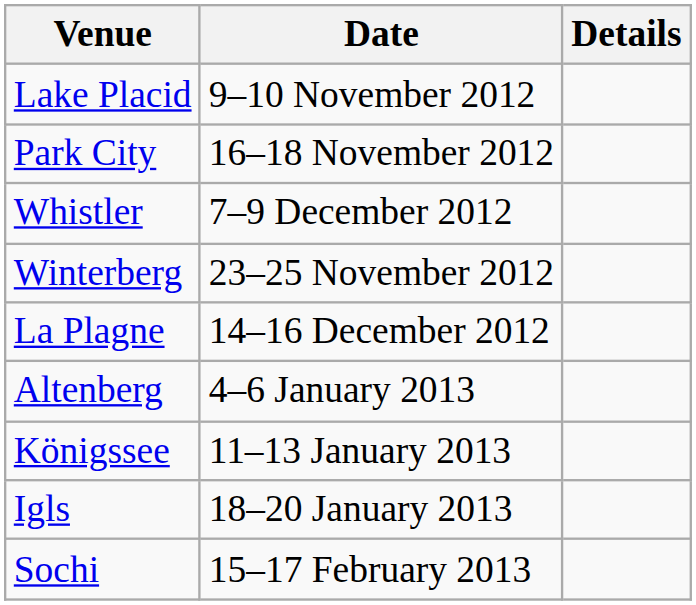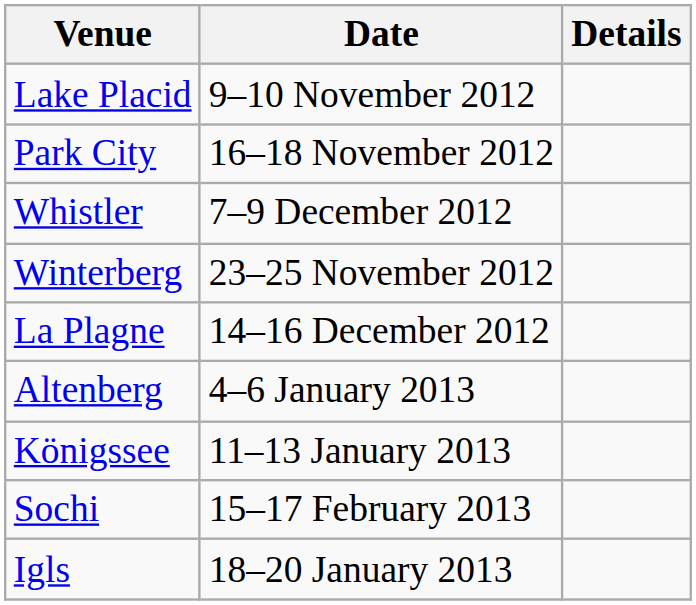rows swapped: Igls <-> Sochi
